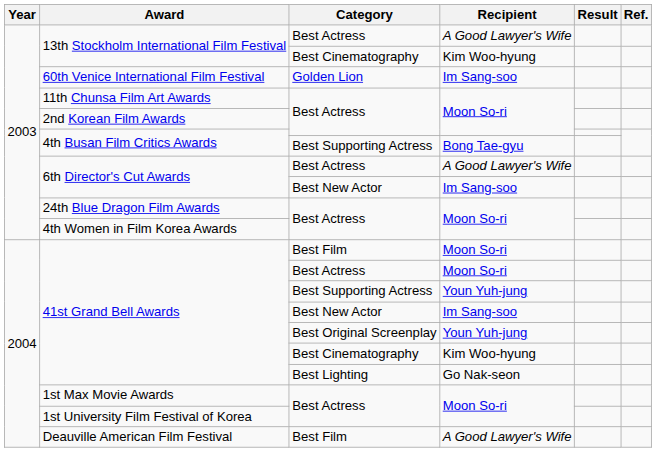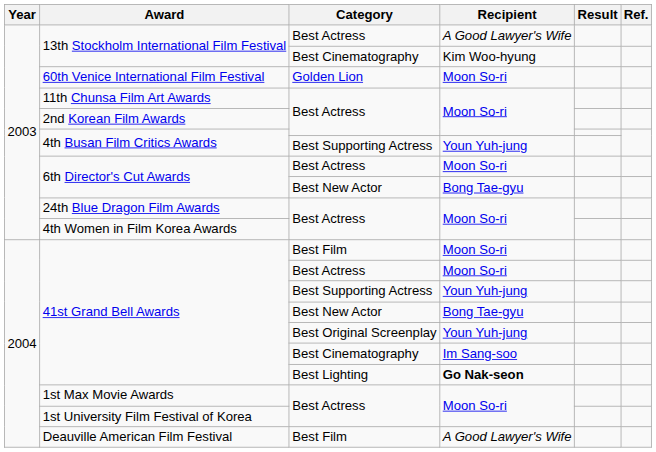60th Venice International Film Festival | Recipient: Im Sang-soo -> Moon So-ri
4th Busan Film Critics Awards / Best Supporting Actress | Recipient: Bong Tae-gyu -> Youn Yuh-jung
6th Director's Cut Awards / Best Actress | Recipient: A Good Lawyer's Wife -> Moon So-ri
6th Director's Cut Awards / Best New Actor | Recipient: Im Sang-soo -> Bong Tae-gyu
41st Grand Bell Awards / Best New Actor | Recipient: Im Sang-soo -> Bong Tae-gyu
41st Grand Bell Awards / Best Cinematography | Recipient: Kim Woo-hyung -> Im Sang-soo
41st Grand Bell Awards / Best Lighting | Recipient: normal -> bold
